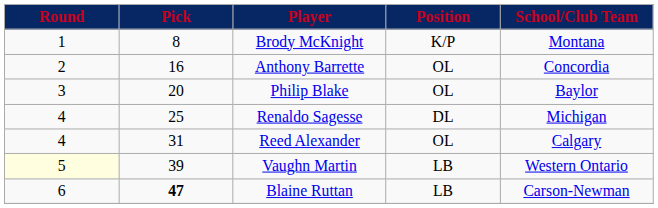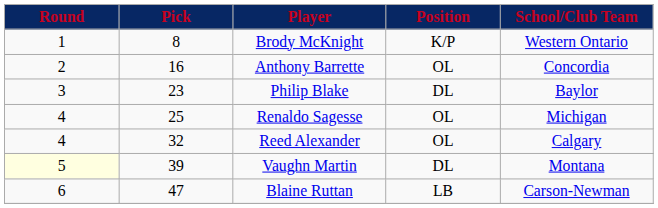Brody McKnight | School/Club Team: Montana -> Western Ontario
Philip Blake | Pick: 20 -> 23
Philip Blake | Position: OL -> DL
Renaldo Sagesse | Position: DL -> OL
Reed Alexander | Pick: 31 -> 32
Vaughn Martin | Position: LB -> DL
Vaughn Martin | School/Club Team: Western Ontario -> Montana
Blaine Ruttan | Pick: bold -> normal
